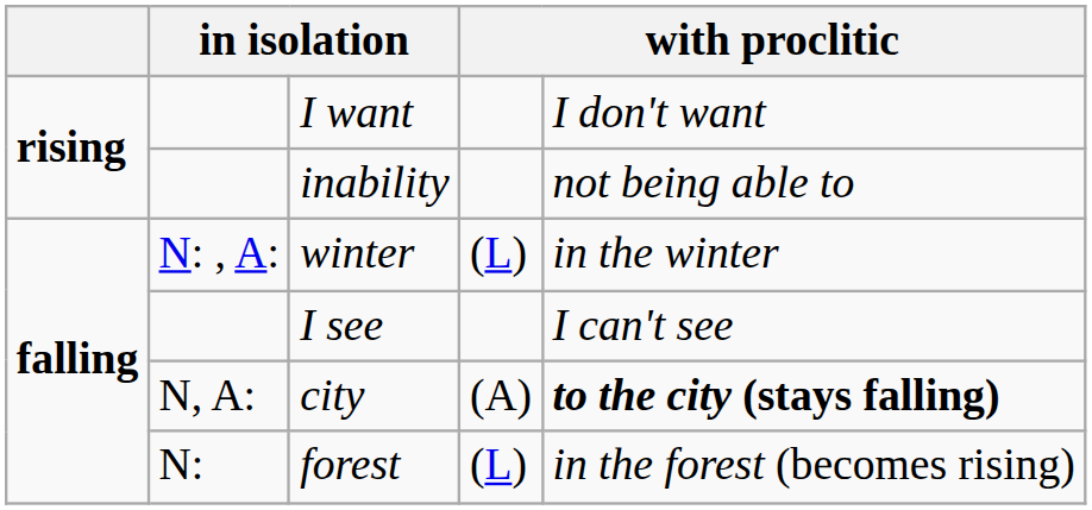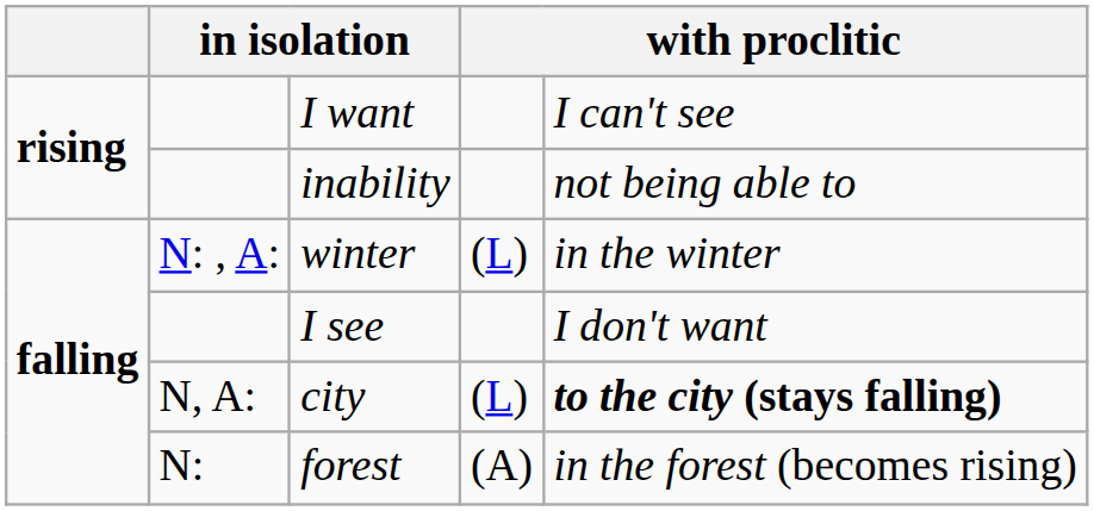I want | column 5: I don't want -> I can't see
I see | column 5: I can't see -> I don't want
city | column 4: (A) -> (L)
forest | column 4: (L) -> (A)
